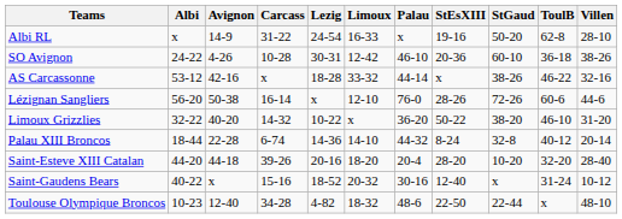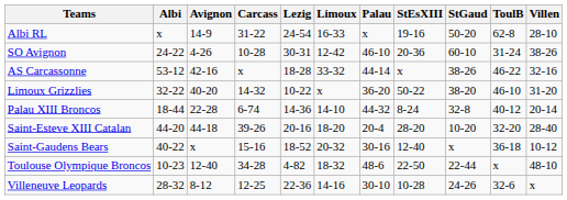SO Avignon | ToulB: 36-18 -> 31-24
- row: Lézignan Sangliers | 56-20 | 50-38 | 16-14 | x | 12-10 | 76-0 | 28-26 | 72-26 | 60-6 | 44-6
Saint-Gaudens Bears | ToulB: 31-24 -> 36-18
+ row: Villeneuve Leopards | 28-32 | 8-12 | 12-25 | 22-36 | 14-16 | 30-10 | 10-28 | 24-26 | 32-6 | x
